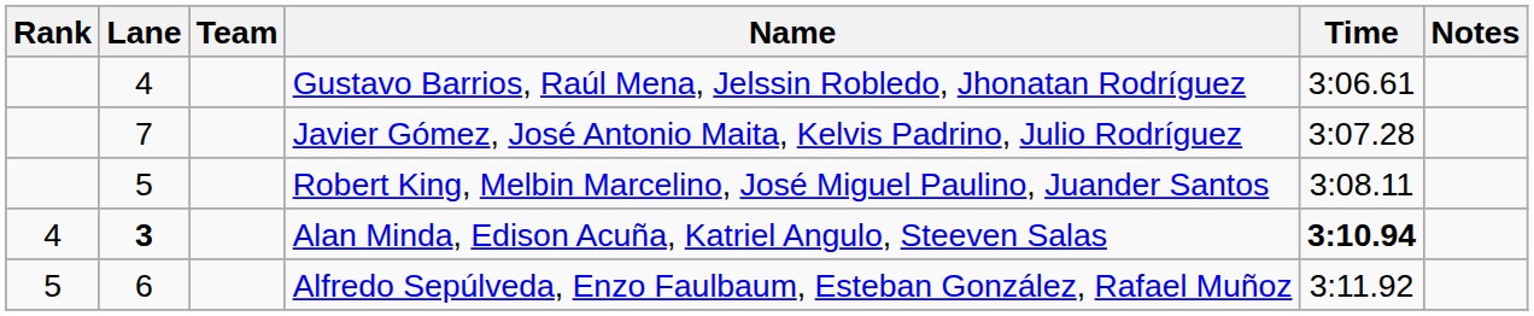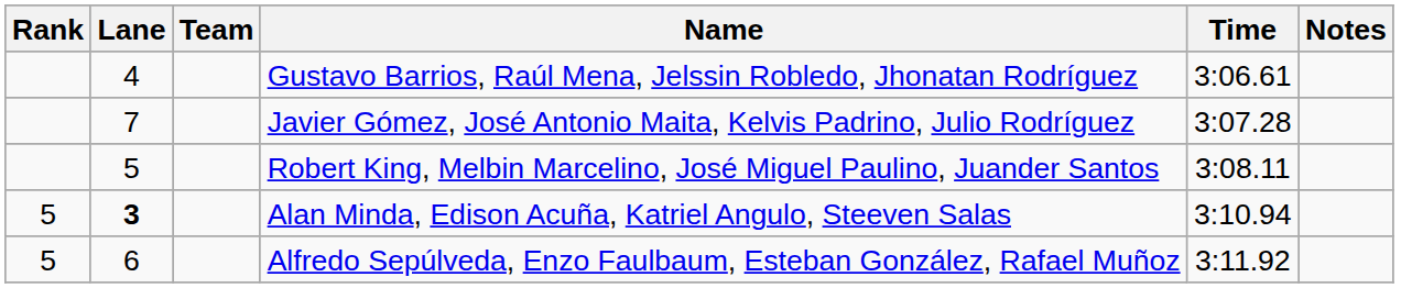Alan Minda, Edison Acuña, Katriel Angulo, Steeven Salas | Rank: 4 -> 5
Alan Minda, Edison Acuña, Katriel Angulo, Steeven Salas | Time: bold -> normal
